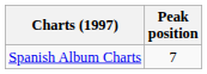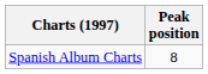Spanish Album Charts | Peak position: 7 -> 8
